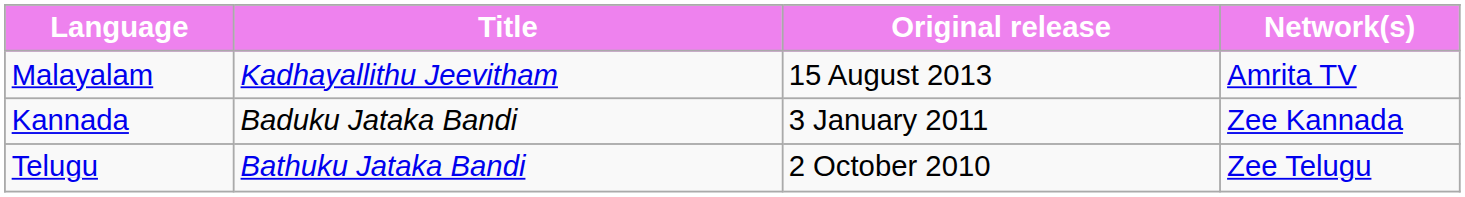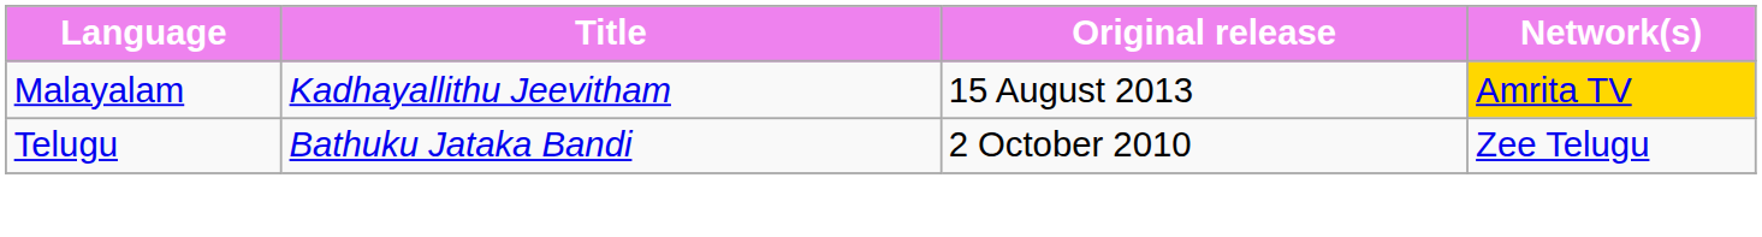Malayalam | Network(s): no background -> gold background
- row: Kannada | Baduku Jataka Bandi | 3 January 2011 | Zee Kannada
